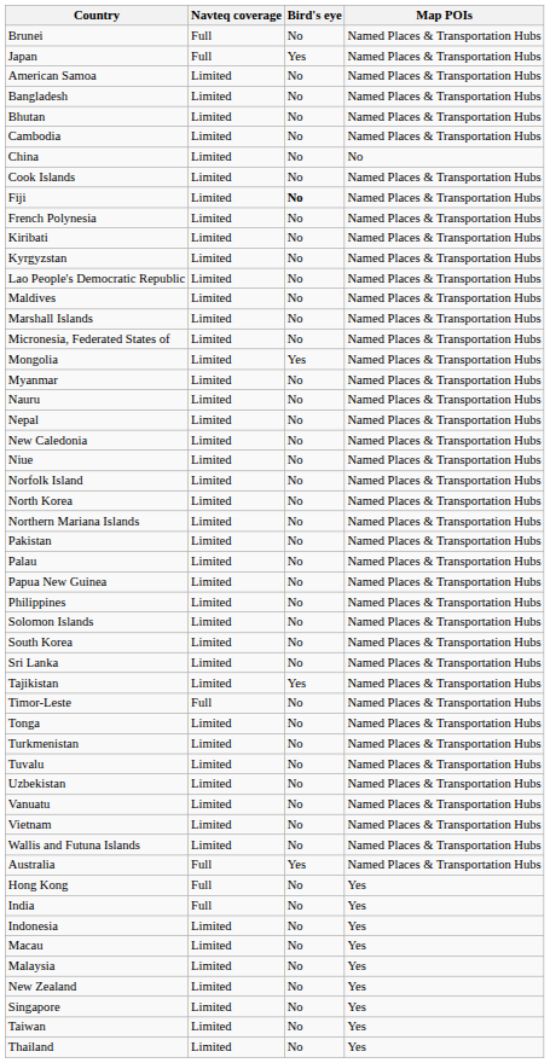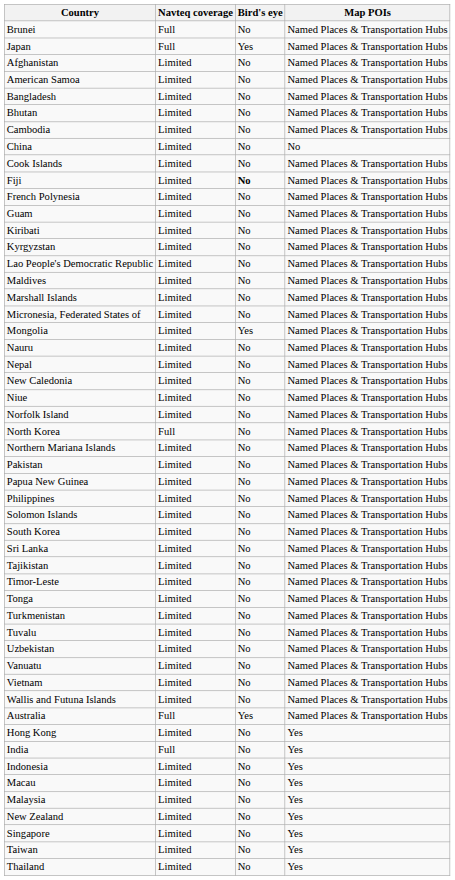+ row: Afghanistan | Limited | No | Named Places & Transportation Hubs
+ row: Guam | Limited | No | Named Places & Transportation Hubs
- row: Myanmar | Limited | No | Named Places & Transportation Hubs
North Korea | Navteq coverage: Limited -> Full
- row: Palau | Limited | No | Named Places & Transportation Hubs
Tajikistan | Bird's eye: Yes -> No
Timor-Leste | Navteq coverage: Full -> Limited
Hong Kong | Navteq coverage: Full -> Limited
